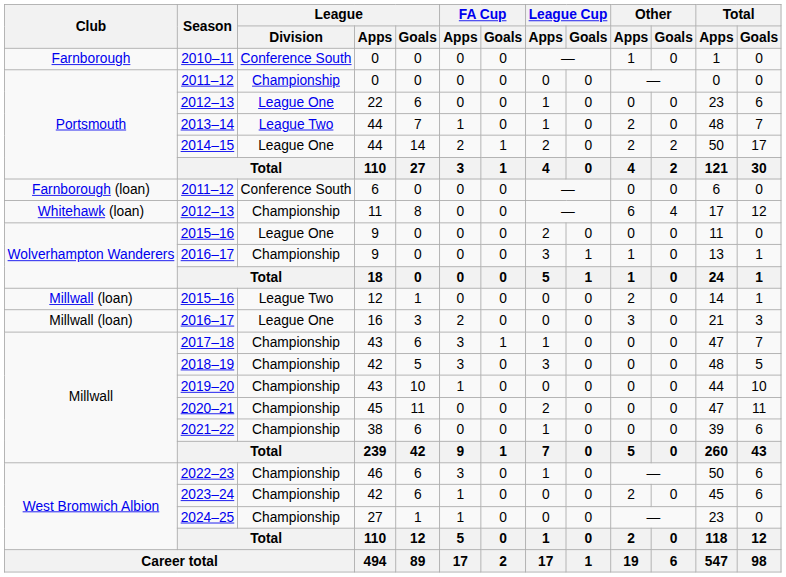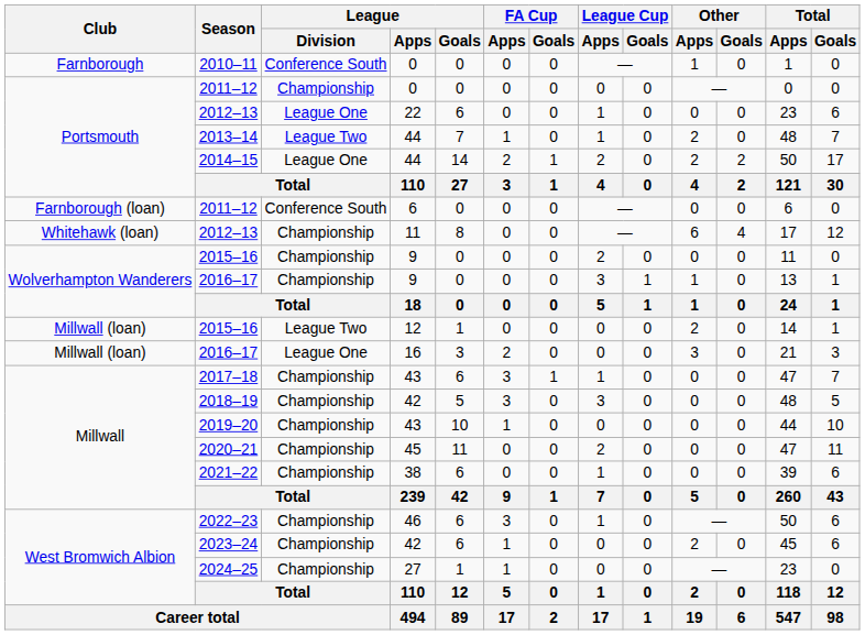2015–16 / 9 | League / Division: League One -> Championship
